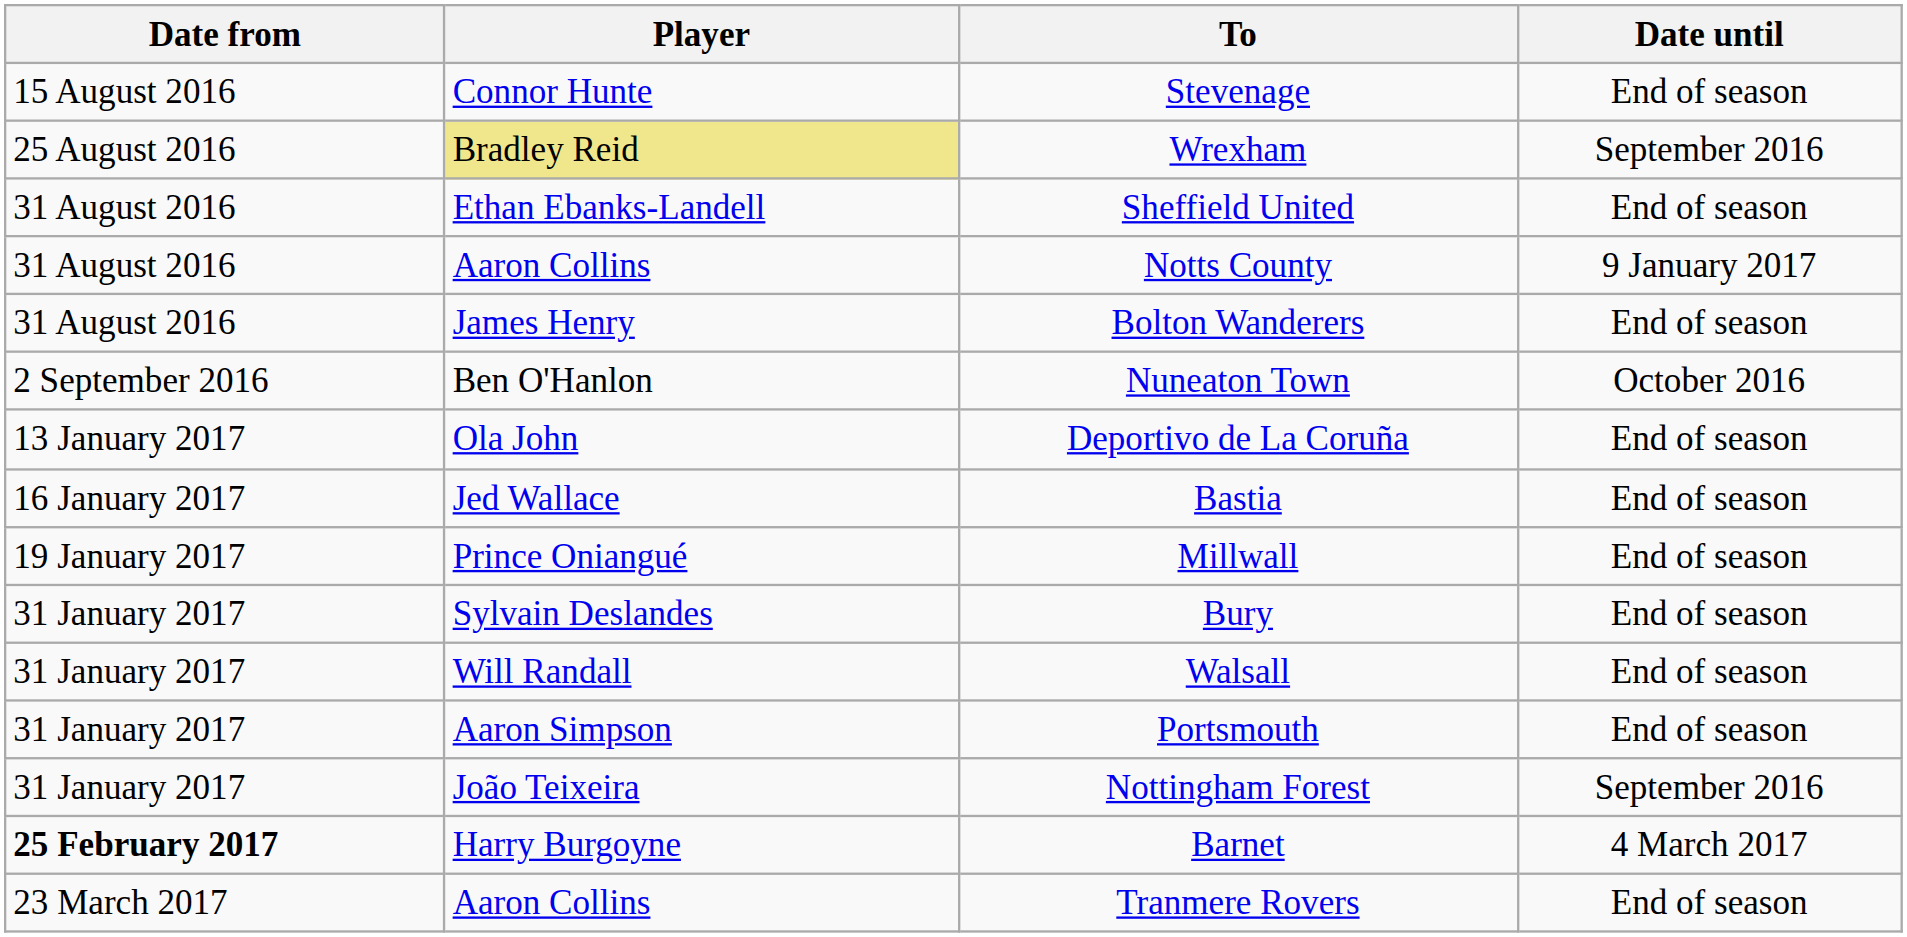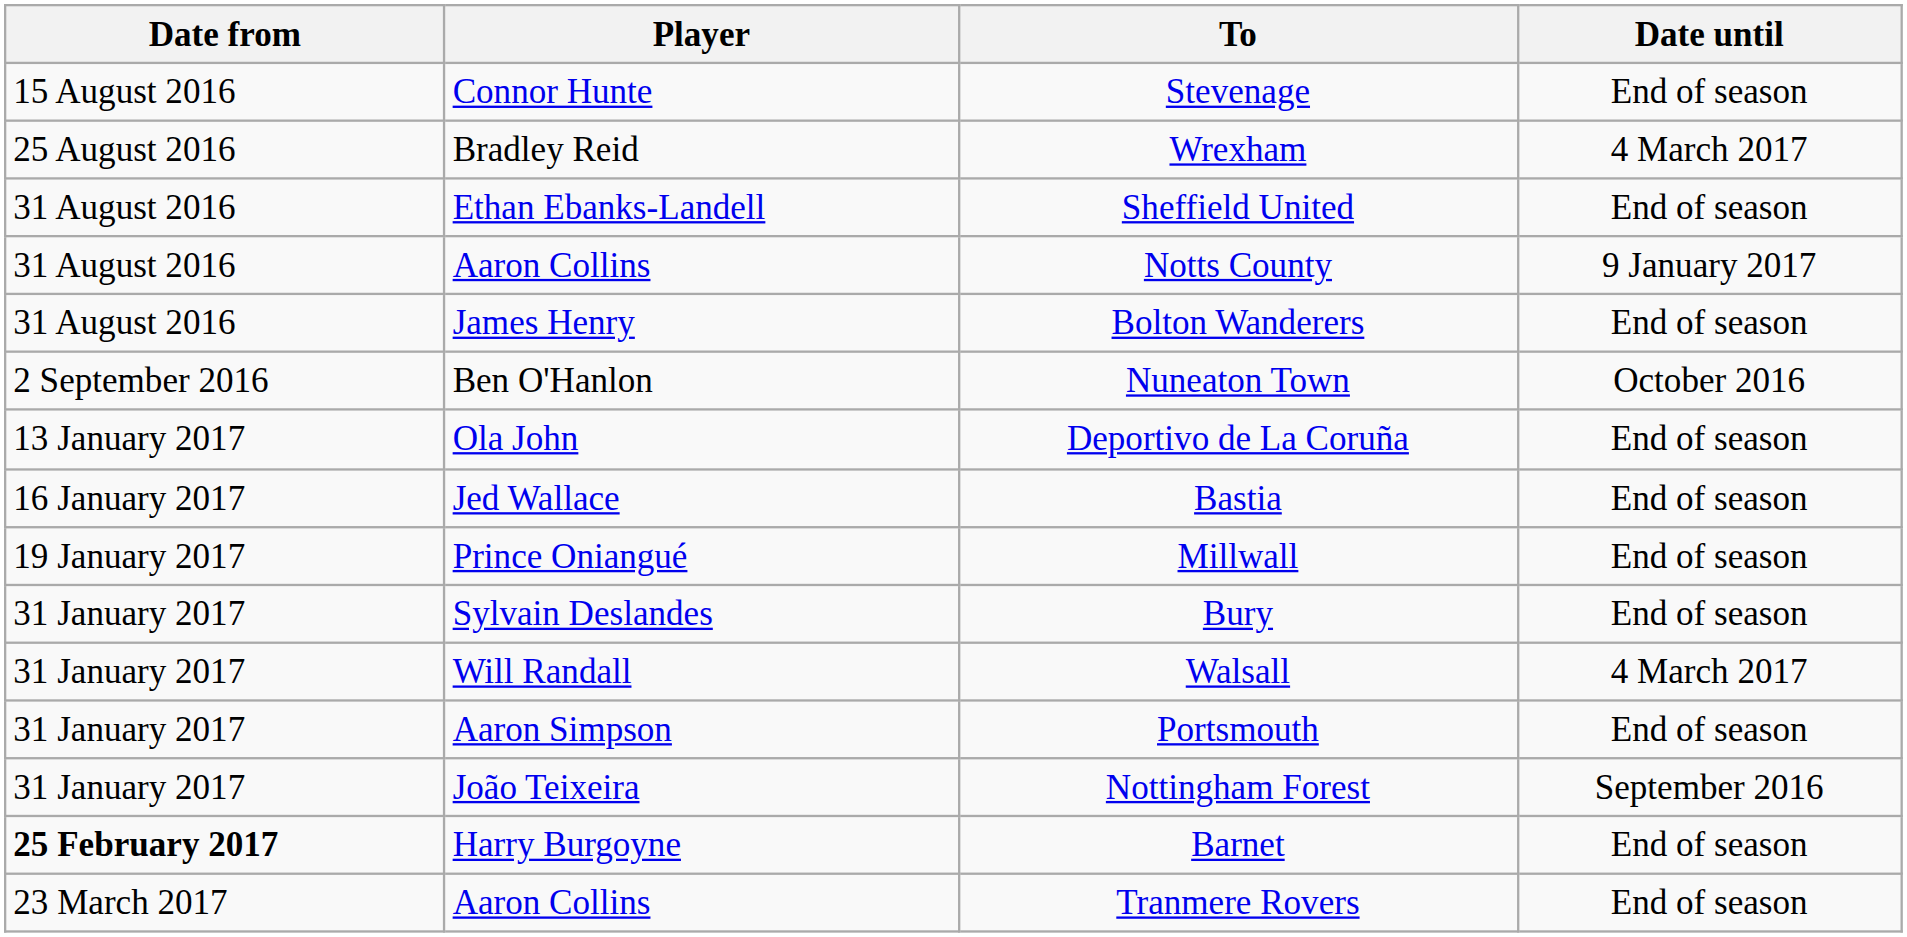Wrexham | Player: khaki background -> no background
Wrexham | Date until: September 2016 -> 4 March 2017
Walsall | Date until: End of season -> 4 March 2017
Barnet | Date until: 4 March 2017 -> End of season
